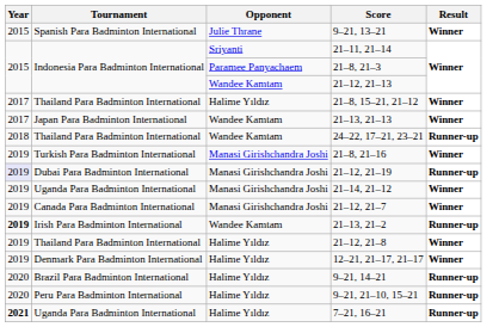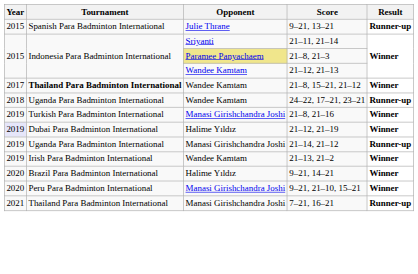9–21, 13–21 | Result: Winner -> Runner-up
21–8, 21–3 | Opponent: no background -> khaki background
21–8, 15–21, 21–12 | Tournament: normal -> bold
21–8, 15–21, 21–12 | Opponent: Halime Yıldız -> Wandee Kamtam
- row: 2017 | Japan Para Badminton International | Wandee Kamtam | 21–13, 21–13 | Winner
24–22, 17–21, 23–21 | Tournament: Thailand Para Badminton International -> Uganda Para Badminton International
21–12, 21–19 | Opponent: Manasi Girishchandra Joshi -> Halime Yıldız
21–12, 21–19 | Result: Runner-up -> Winner
21–14, 21–12 | Result: Winner -> Runner-up
- row: 2019 | Canada Para Badminton International | Manasi Girishchandra Joshi | 21–12, 21–7 | Winner
21–13, 21–2 | Year: bold -> normal
21–13, 21–2 | Result: Runner-up -> Winner
- row: 2019 | Thailand Para Badminton International | Halime Yıldız | 21–12, 21–8 | Winner
- row: 2019 | Denmark Para Badminton International | Halime Yıldız | 12–21, 21–17, 21–17 | Winner
9–21, 14–21 | Result: Runner-up -> Winner
9–21, 21–10, 15–21 | Opponent: Halime Yıldız -> Manasi Girishchandra Joshi
9–21, 21–10, 15–21 | Result: Runner-up -> Winner
7–21, 16–21 | Year: bold -> normal
7–21, 16–21 | Tournament: Uganda Para Badminton International -> Thailand Para Badminton International
7–21, 16–21 | Opponent: Halime Yıldız -> Manasi Girishchandra Joshi
